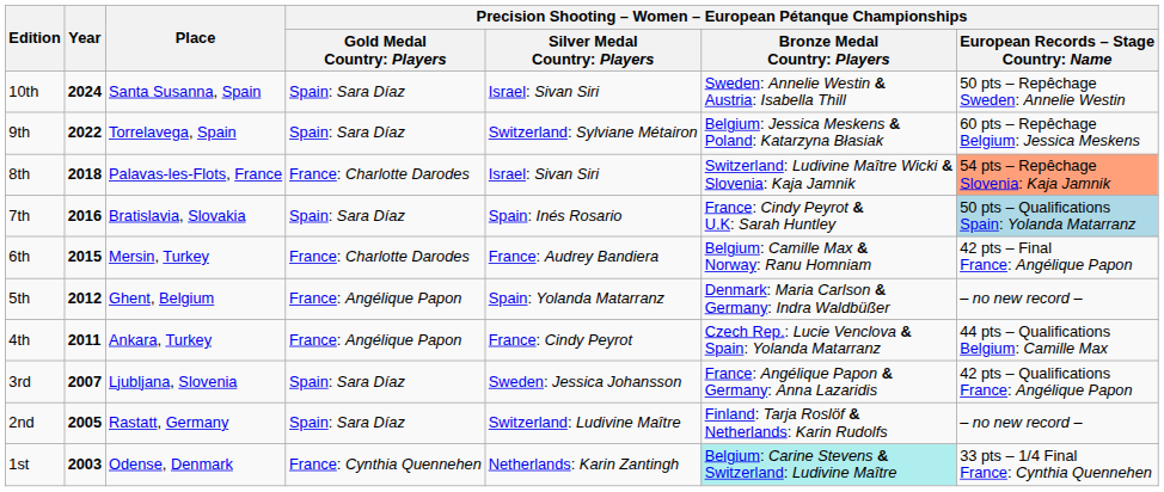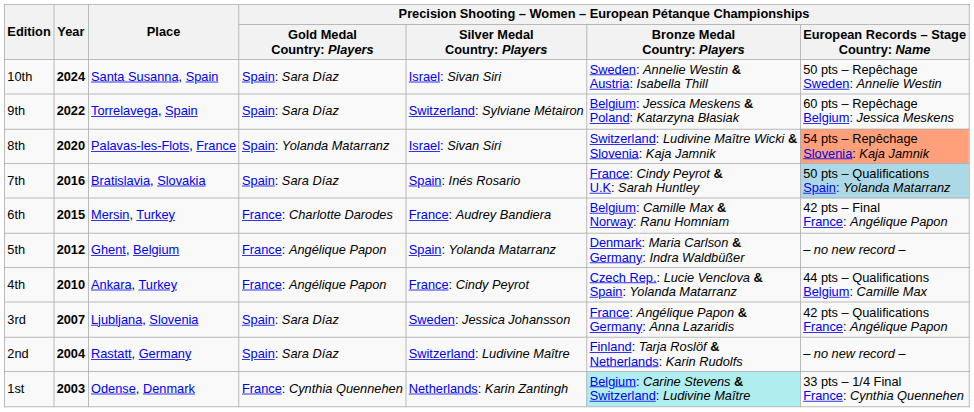8th | Year: 2018 -> 2020
8th | column 4: France: Charlotte Darodes -> Spain: Yolanda Matarranz
4th | Year: 2011 -> 2010
2nd | Year: 2005 -> 2004
